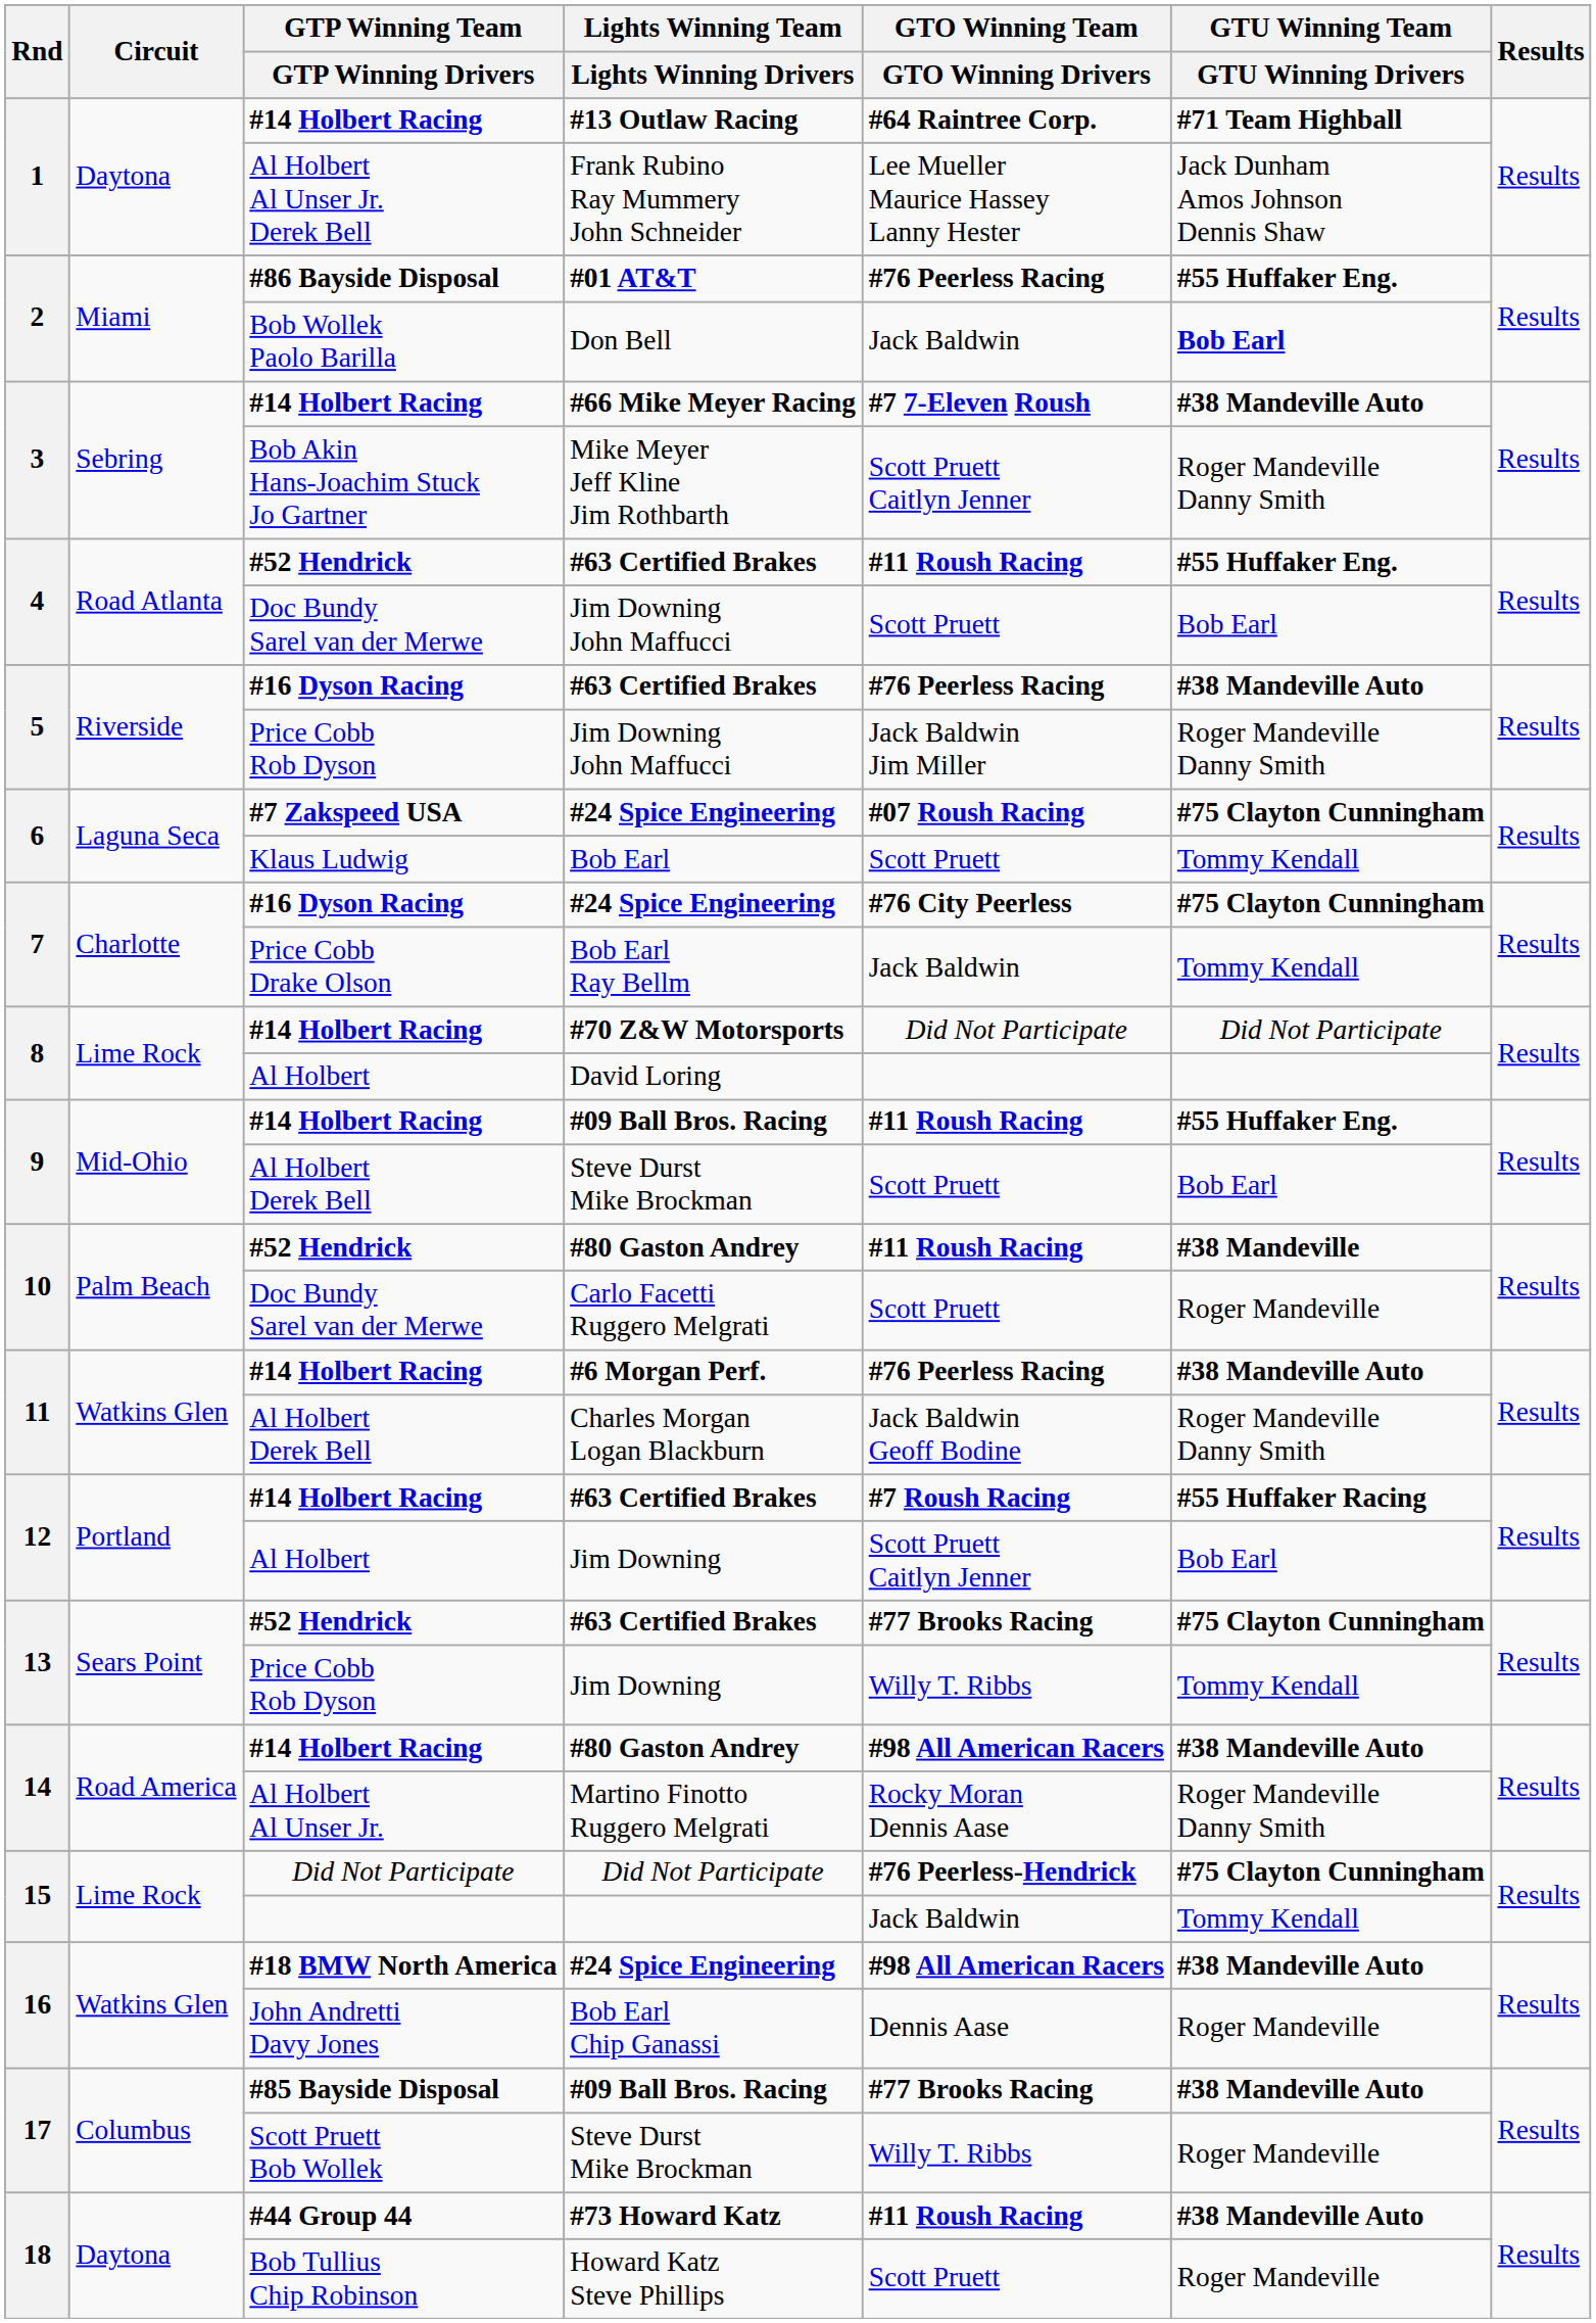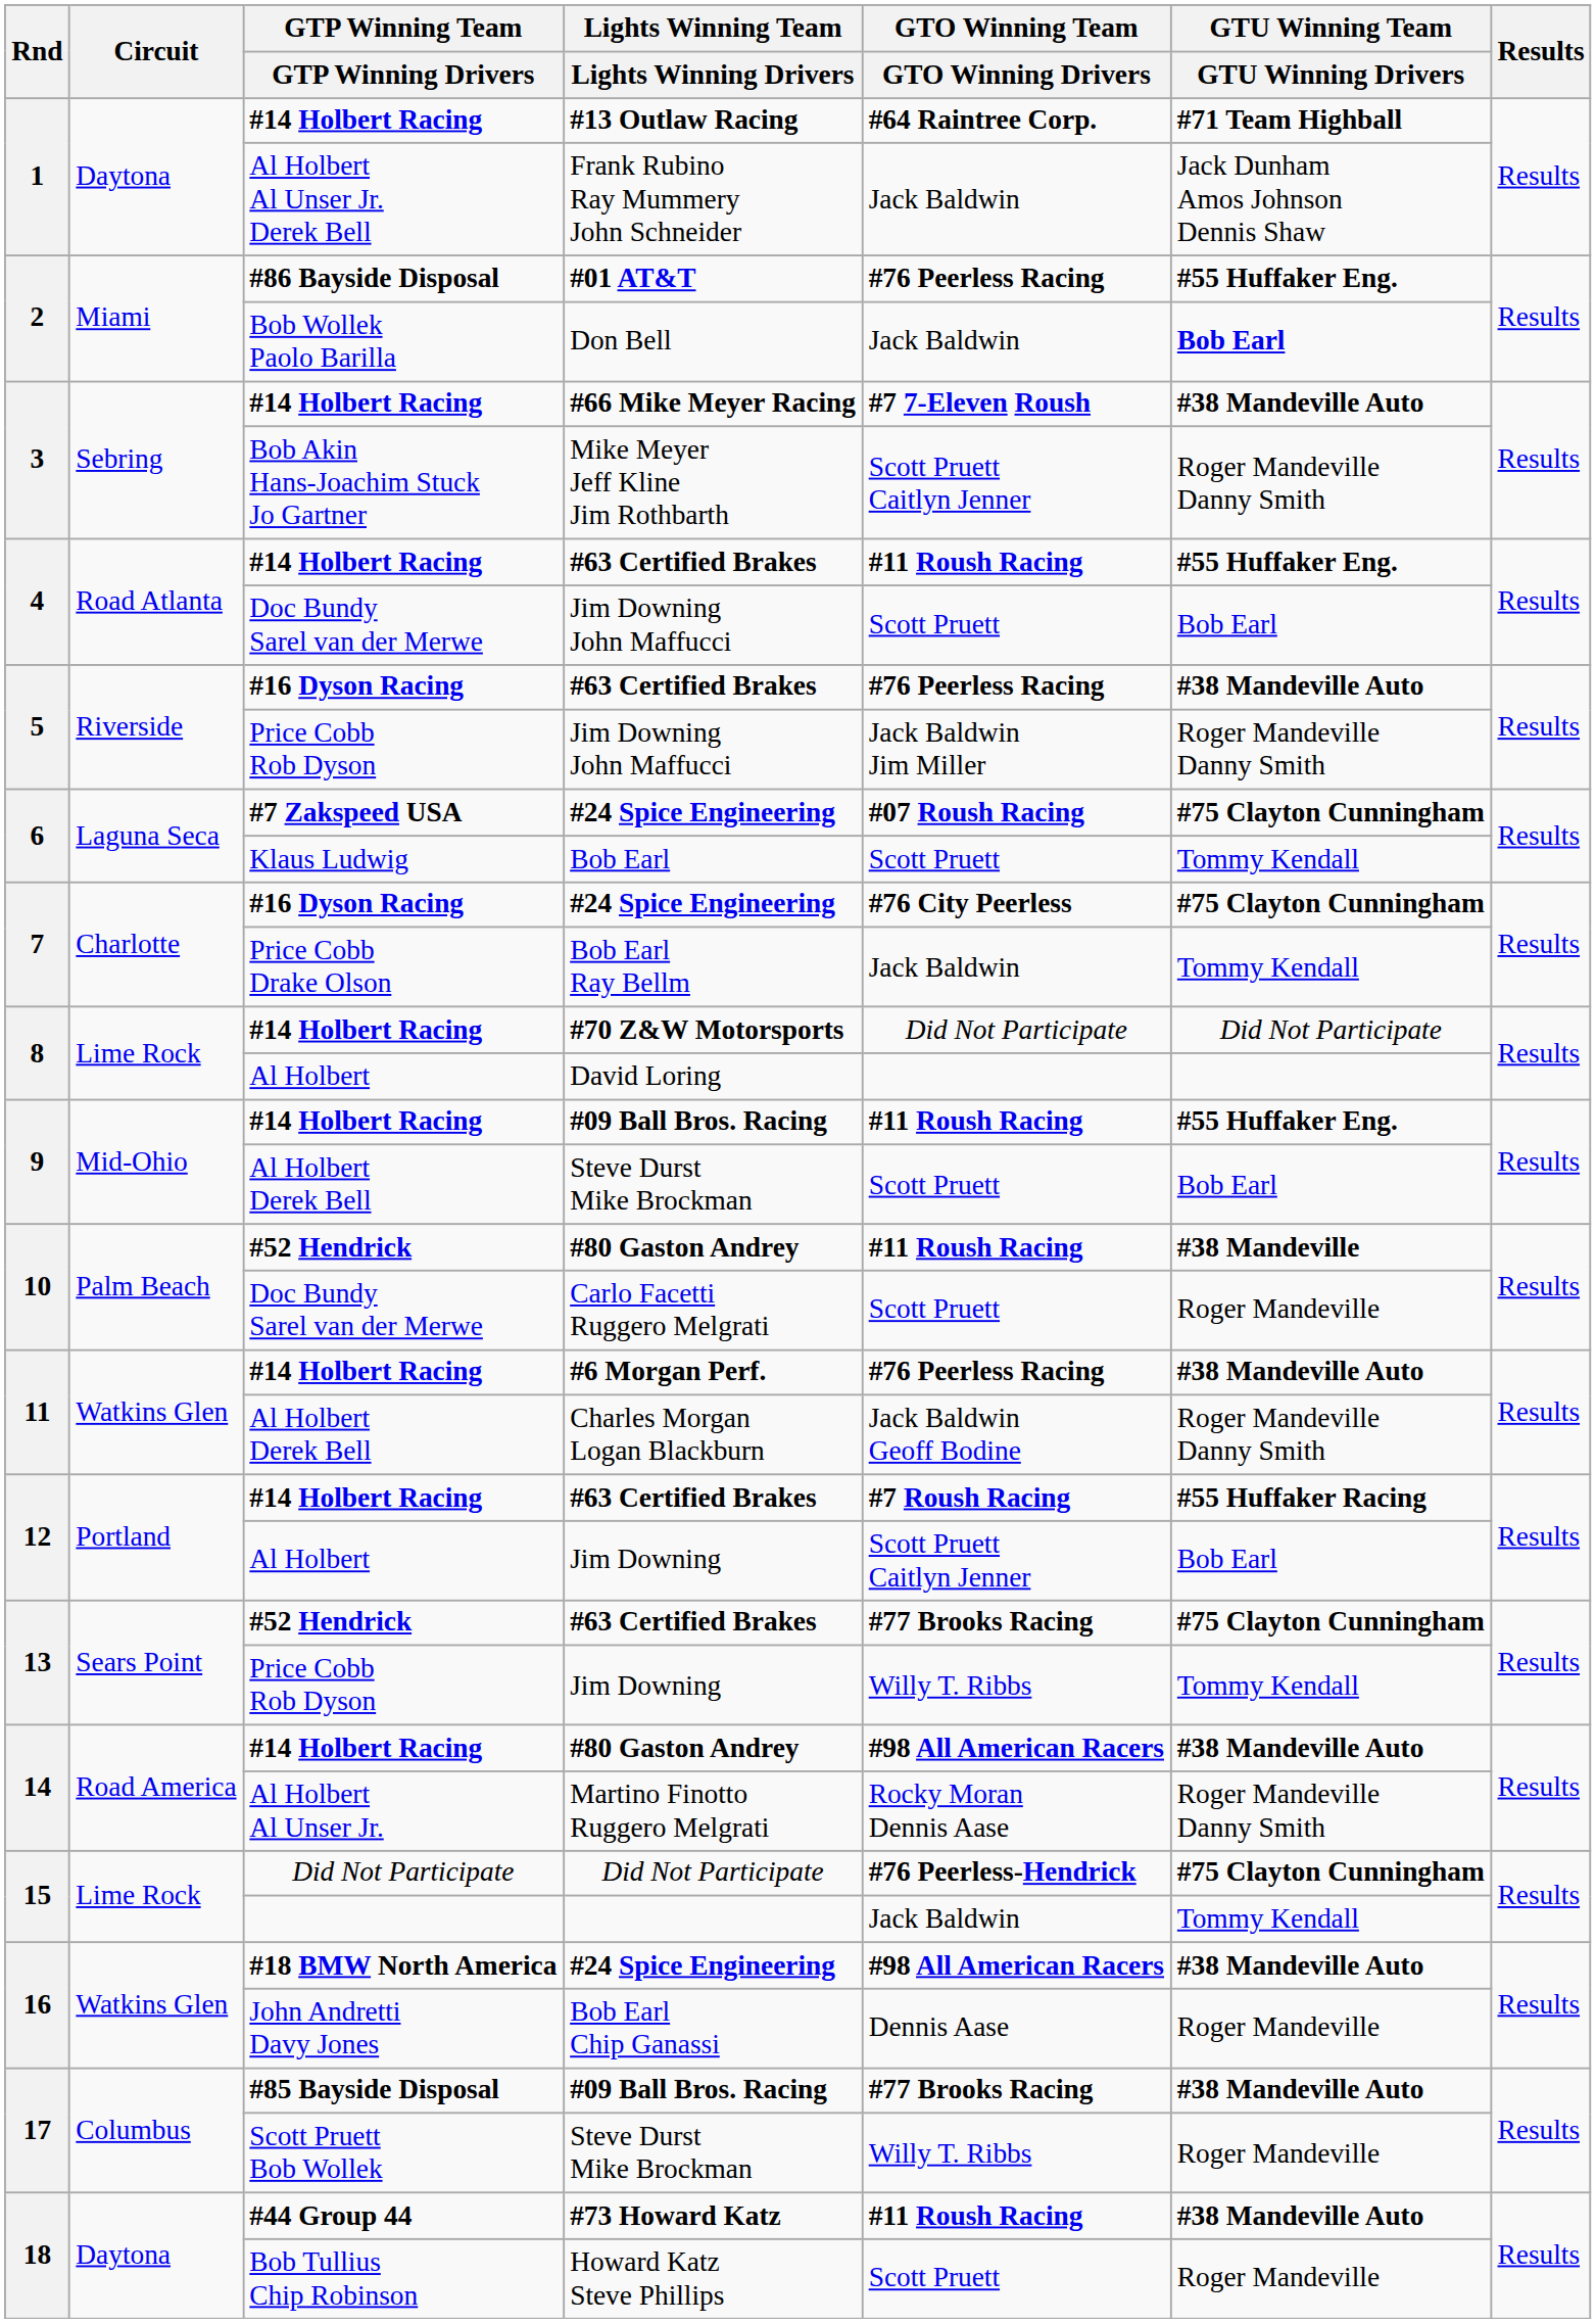Frank Rubino Ray Mummery John Schneider | GTO Winning Team / GTO Winning Drivers: Lee Mueller Maurice Hassey Lanny Hester -> Jack Baldwin
4 / #63 Certified Brakes | GTP Winning Team / GTP Winning Drivers: #52 Hendrick -> #14 Holbert Racing
